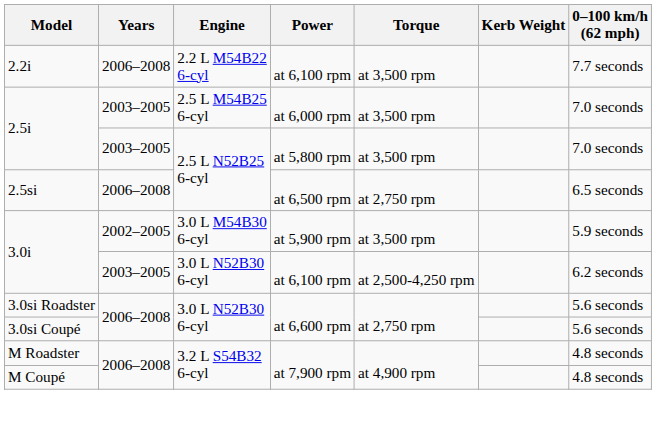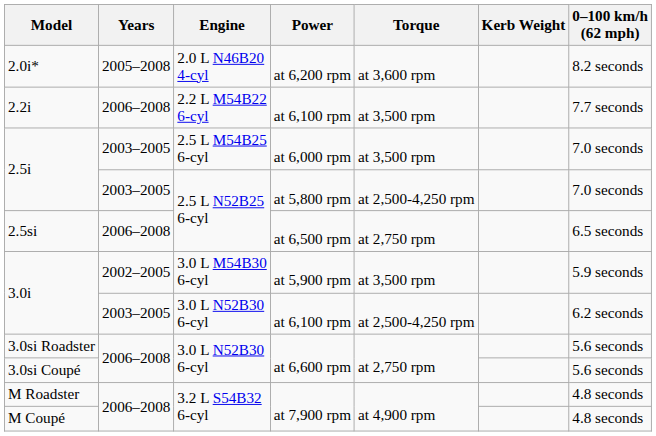+ row: 2.0i* | 2005–2008 | 2.0 L N46B20 4-cyl | at 6,200 rpm | at 3,600 rpm | 8.2 seconds
2.5i / at 5,800 rpm | Torque: at 3,500 rpm -> at 2,500-4,250 rpm
